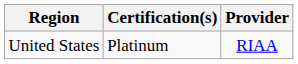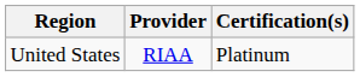columns swapped: Provider <-> Certification(s)
